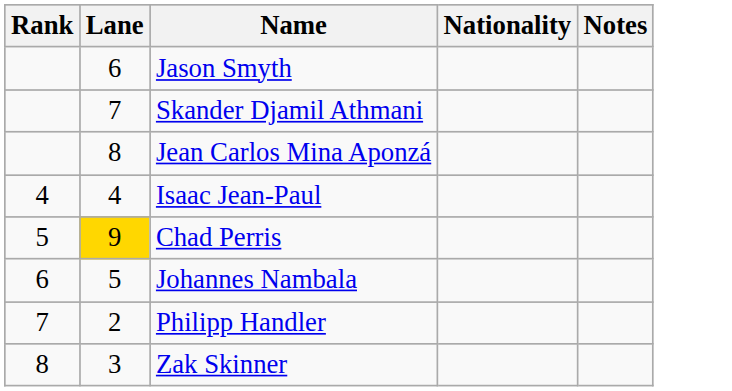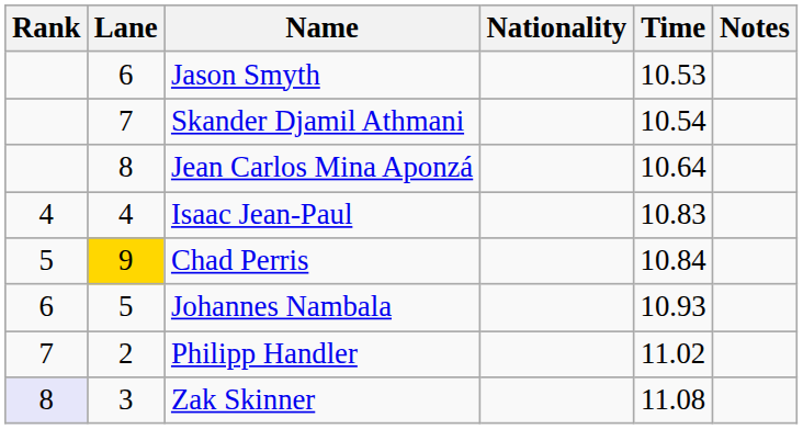+ column: Time | 10.53 | 10.54 | 10.64 | 10.83 | 10.84 | 10.93 | 11.02 | 11.08
Zak Skinner | Rank: no background -> lavender background
